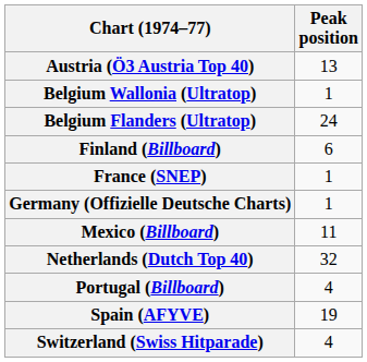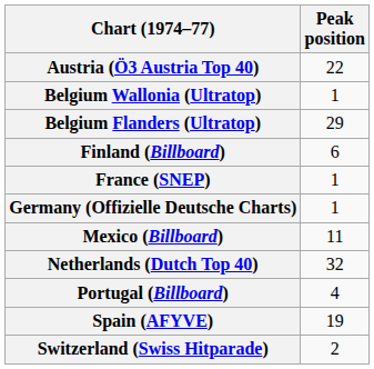Austria (Ö3 Austria Top 40) | Peak position: 13 -> 22
Belgium Flanders (Ultratop) | Peak position: 24 -> 29
Switzerland (Swiss Hitparade) | Peak position: 4 -> 2
